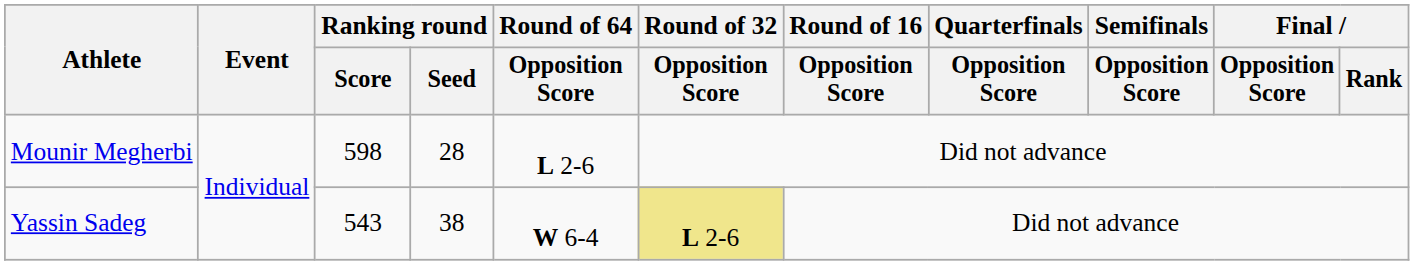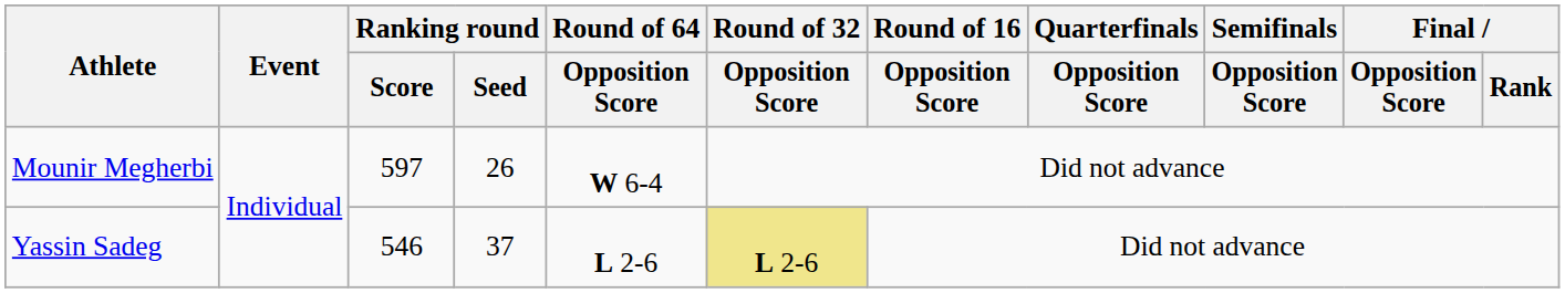Mounir Megherbi | Ranking round / Score: 598 -> 597
Mounir Megherbi | Ranking round / Seed: 28 -> 26
Mounir Megherbi | Round of 64 / Opposition Score: L 2-6 -> W 6-4
Yassin Sadeg | Ranking round / Score: 543 -> 546
Yassin Sadeg | Ranking round / Seed: 38 -> 37
Yassin Sadeg | Round of 64 / Opposition Score: W 6-4 -> L 2-6
